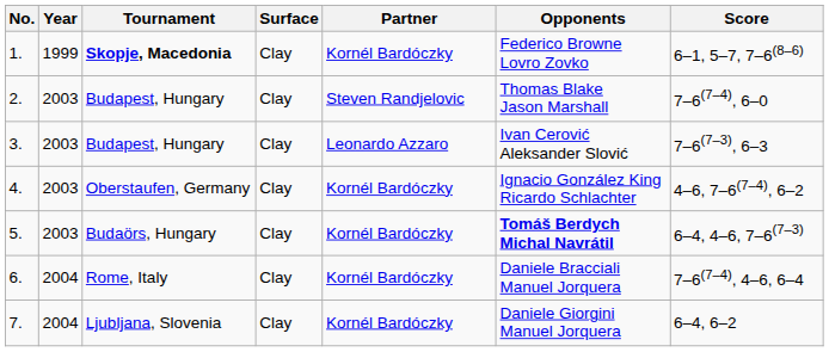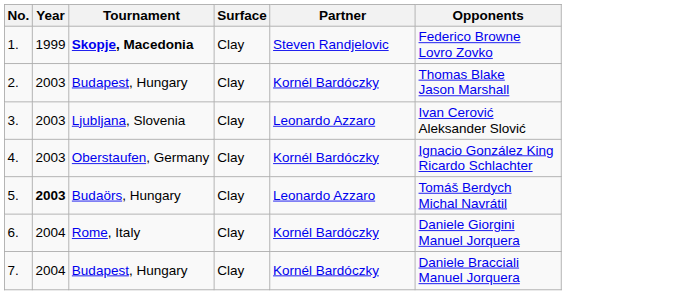- column: Score | 6–1, 5–7, 7–6(8–6) | 7–6(7–4), 6–0 | 7–6(7–3), 6–3 | 4–6, 7–6(7–4), 6–2 | 6–4, 4–6, 7–6(7–3) | 7–6(7–4), 4–6, 6–4 | 6–4, 6–2
1. | Partner: Kornél Bardóczky -> Steven Randjelovic
2. | Partner: Steven Randjelovic -> Kornél Bardóczky
3. | Tournament: Budapest, Hungary -> Ljubljana, Slovenia
5. | Year: normal -> bold
5. | Partner: Kornél Bardóczky -> Leonardo Azzaro
5. | Opponents: bold -> normal
6. | Opponents: Daniele Bracciali Manuel Jorquera -> Daniele Giorgini Manuel Jorquera
7. | Tournament: Ljubljana, Slovenia -> Budapest, Hungary
7. | Opponents: Daniele Giorgini Manuel Jorquera -> Daniele Bracciali Manuel Jorquera
